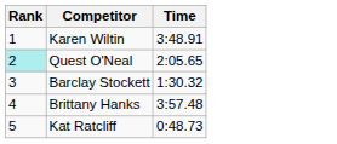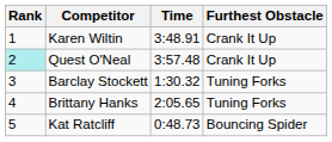+ column: Furthest Obstacle | Crank It Up | Crank It Up | Tuning Forks | Tuning Forks | Bouncing Spider
Quest O'Neal | Time: 2:05.65 -> 3:57.48
Brittany Hanks | Time: 3:57.48 -> 2:05.65
